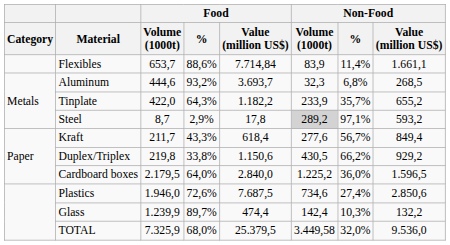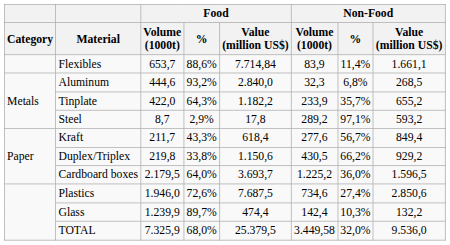Aluminum | Food / Value (million US$): 3.693,7 -> 2.840,0
Steel | Non-Food / Volume (1000t): lightgrey background -> no background
Cardboard boxes | Food / Value (million US$): 2.840,0 -> 3.693,7
